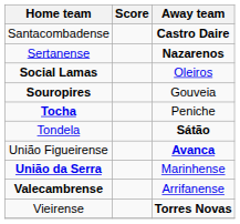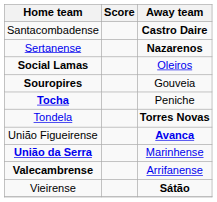Tondela | Away team: Sátão -> Torres Novas
Vieirense | Away team: Torres Novas -> Sátão
